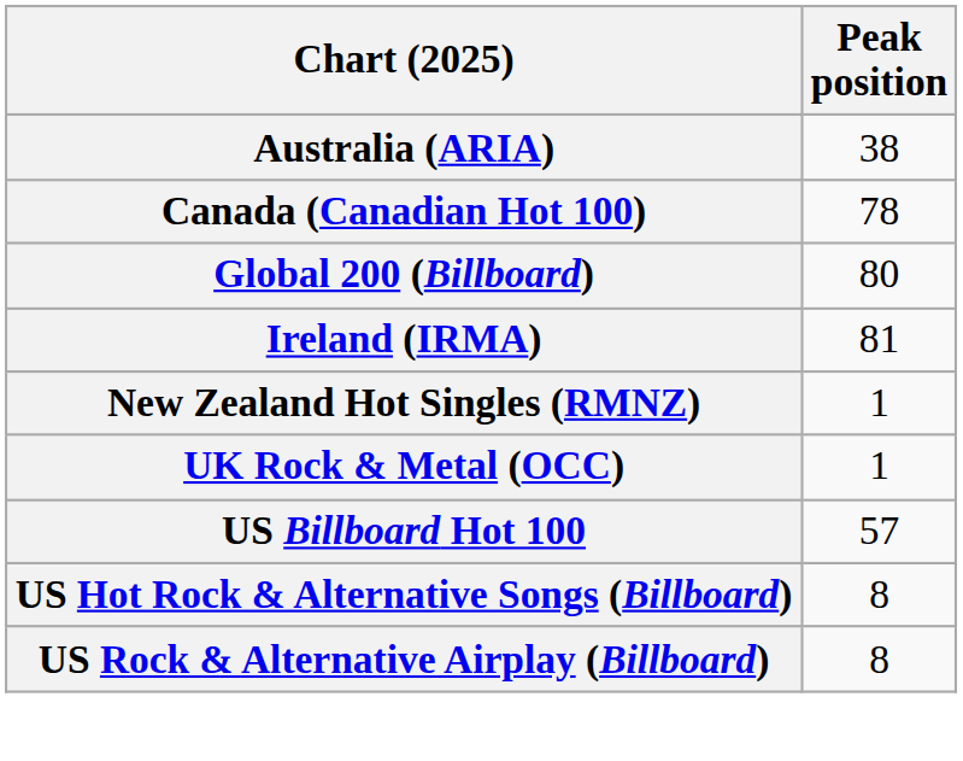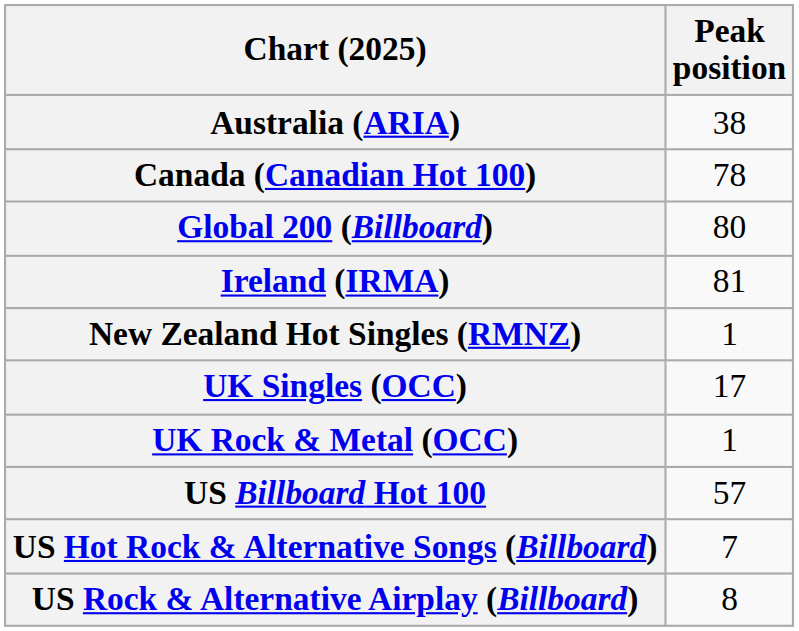+ row: UK Singles (OCC) | 17
US Hot Rock & Alternative Songs (Billboard) | Peak position: 8 -> 7
